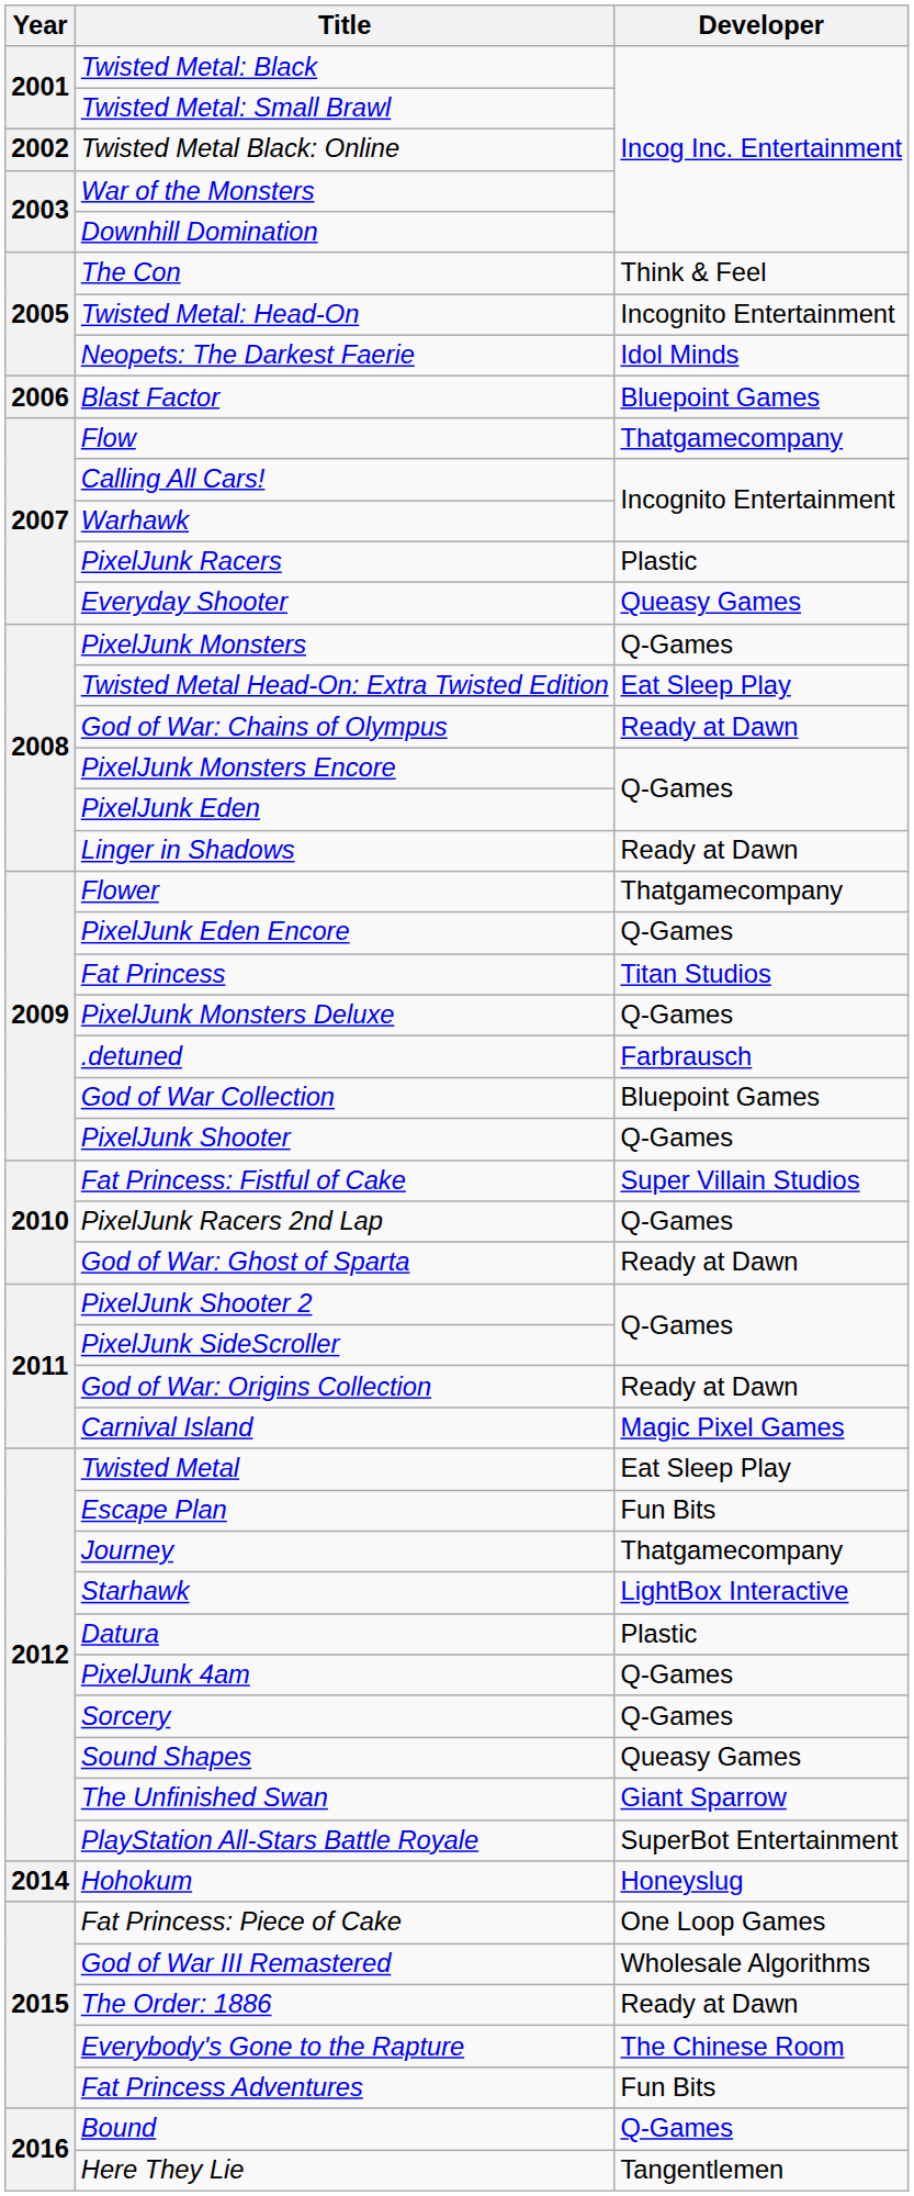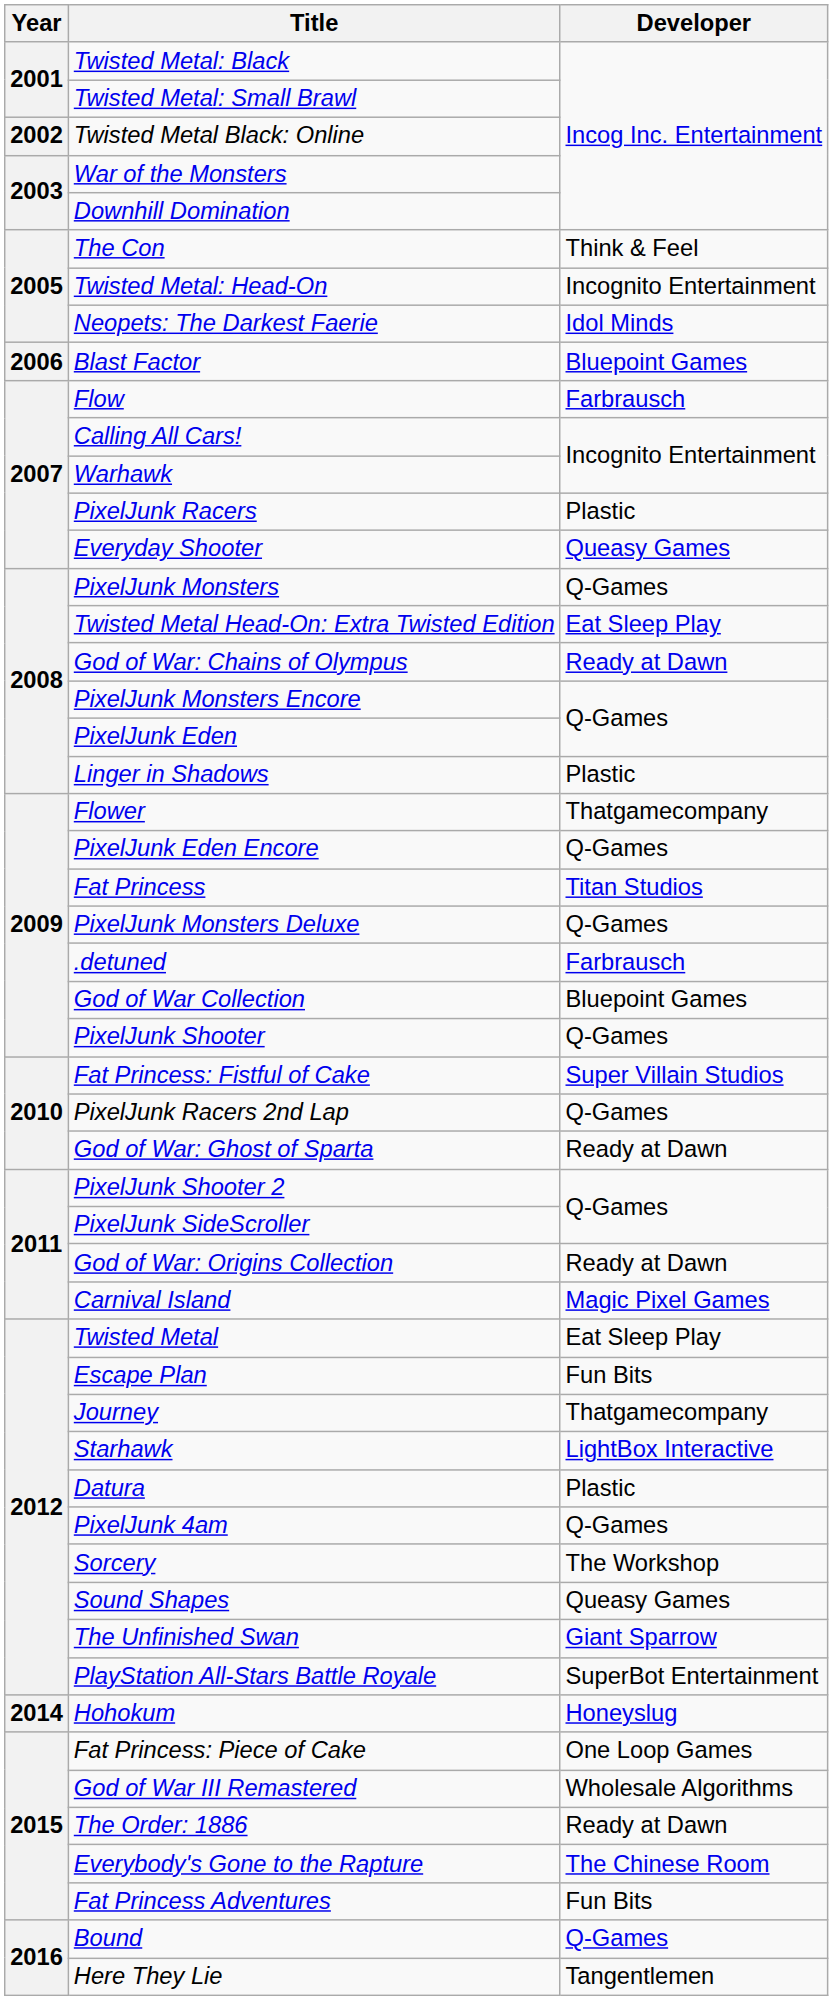Flow | Developer: Thatgamecompany -> Farbrausch
Linger in Shadows | Developer: Ready at Dawn -> Plastic
Sorcery | Developer: Q-Games -> The Workshop
